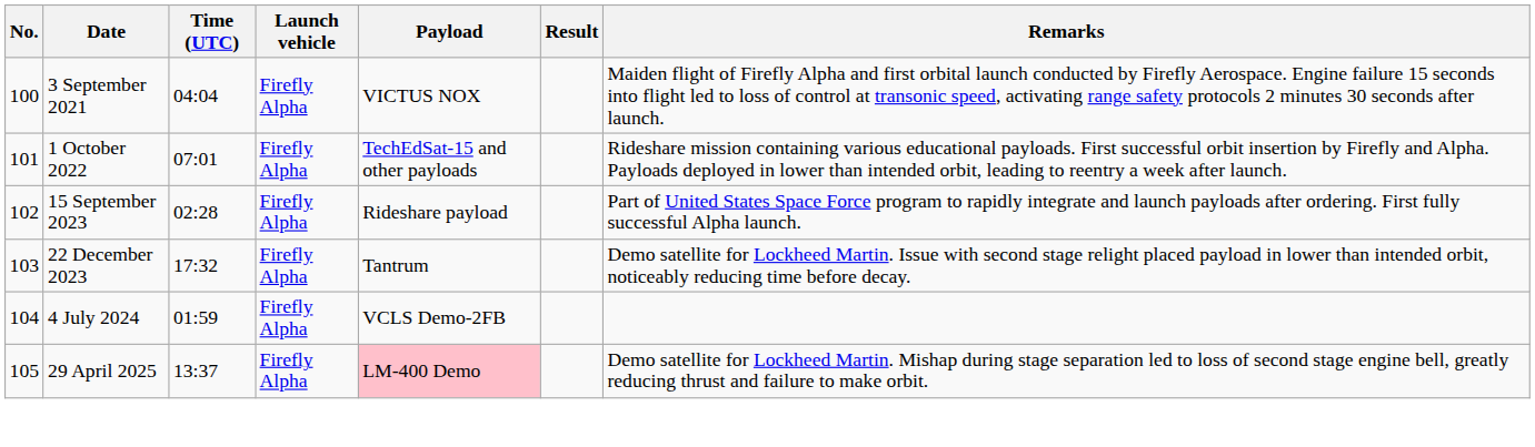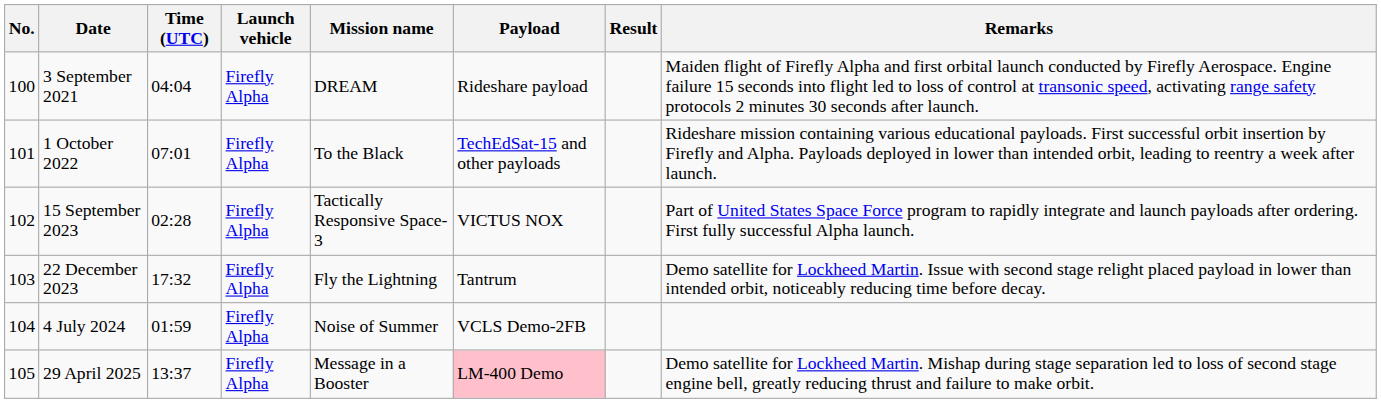+ column: Mission name | DREAM | To the Black | Tactically Responsive Space-3 | Fly the Lightning | Noise of Summer | Message in a Booster
3 September 2021 | Payload: VICTUS NOX -> Rideshare payload
15 September 2023 | Payload: Rideshare payload -> VICTUS NOX
